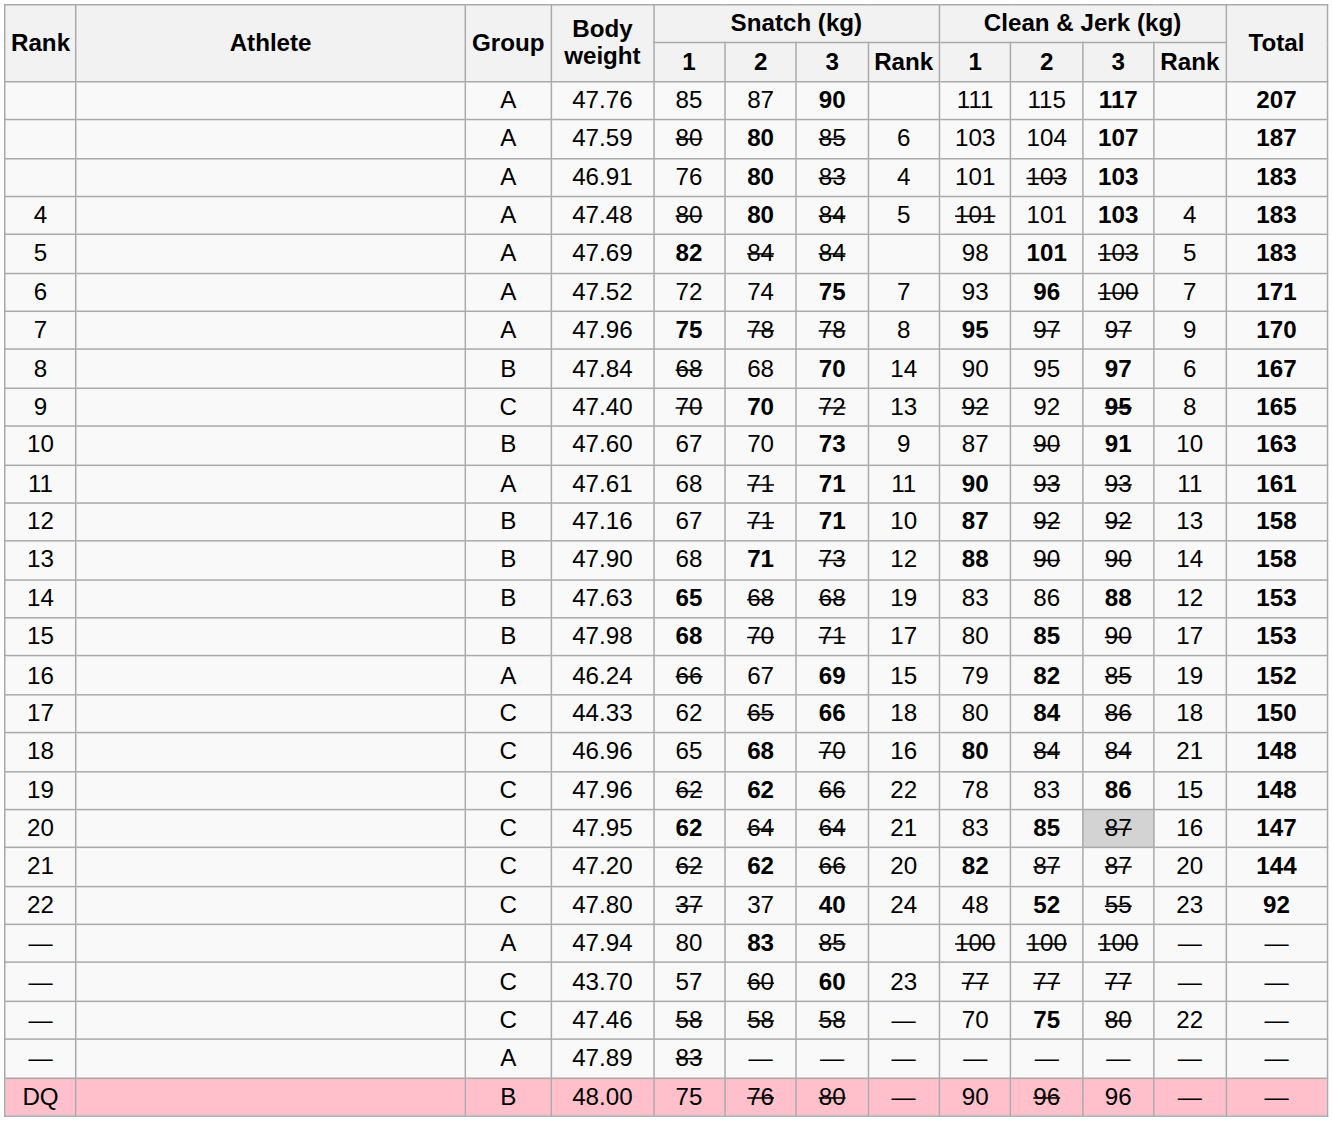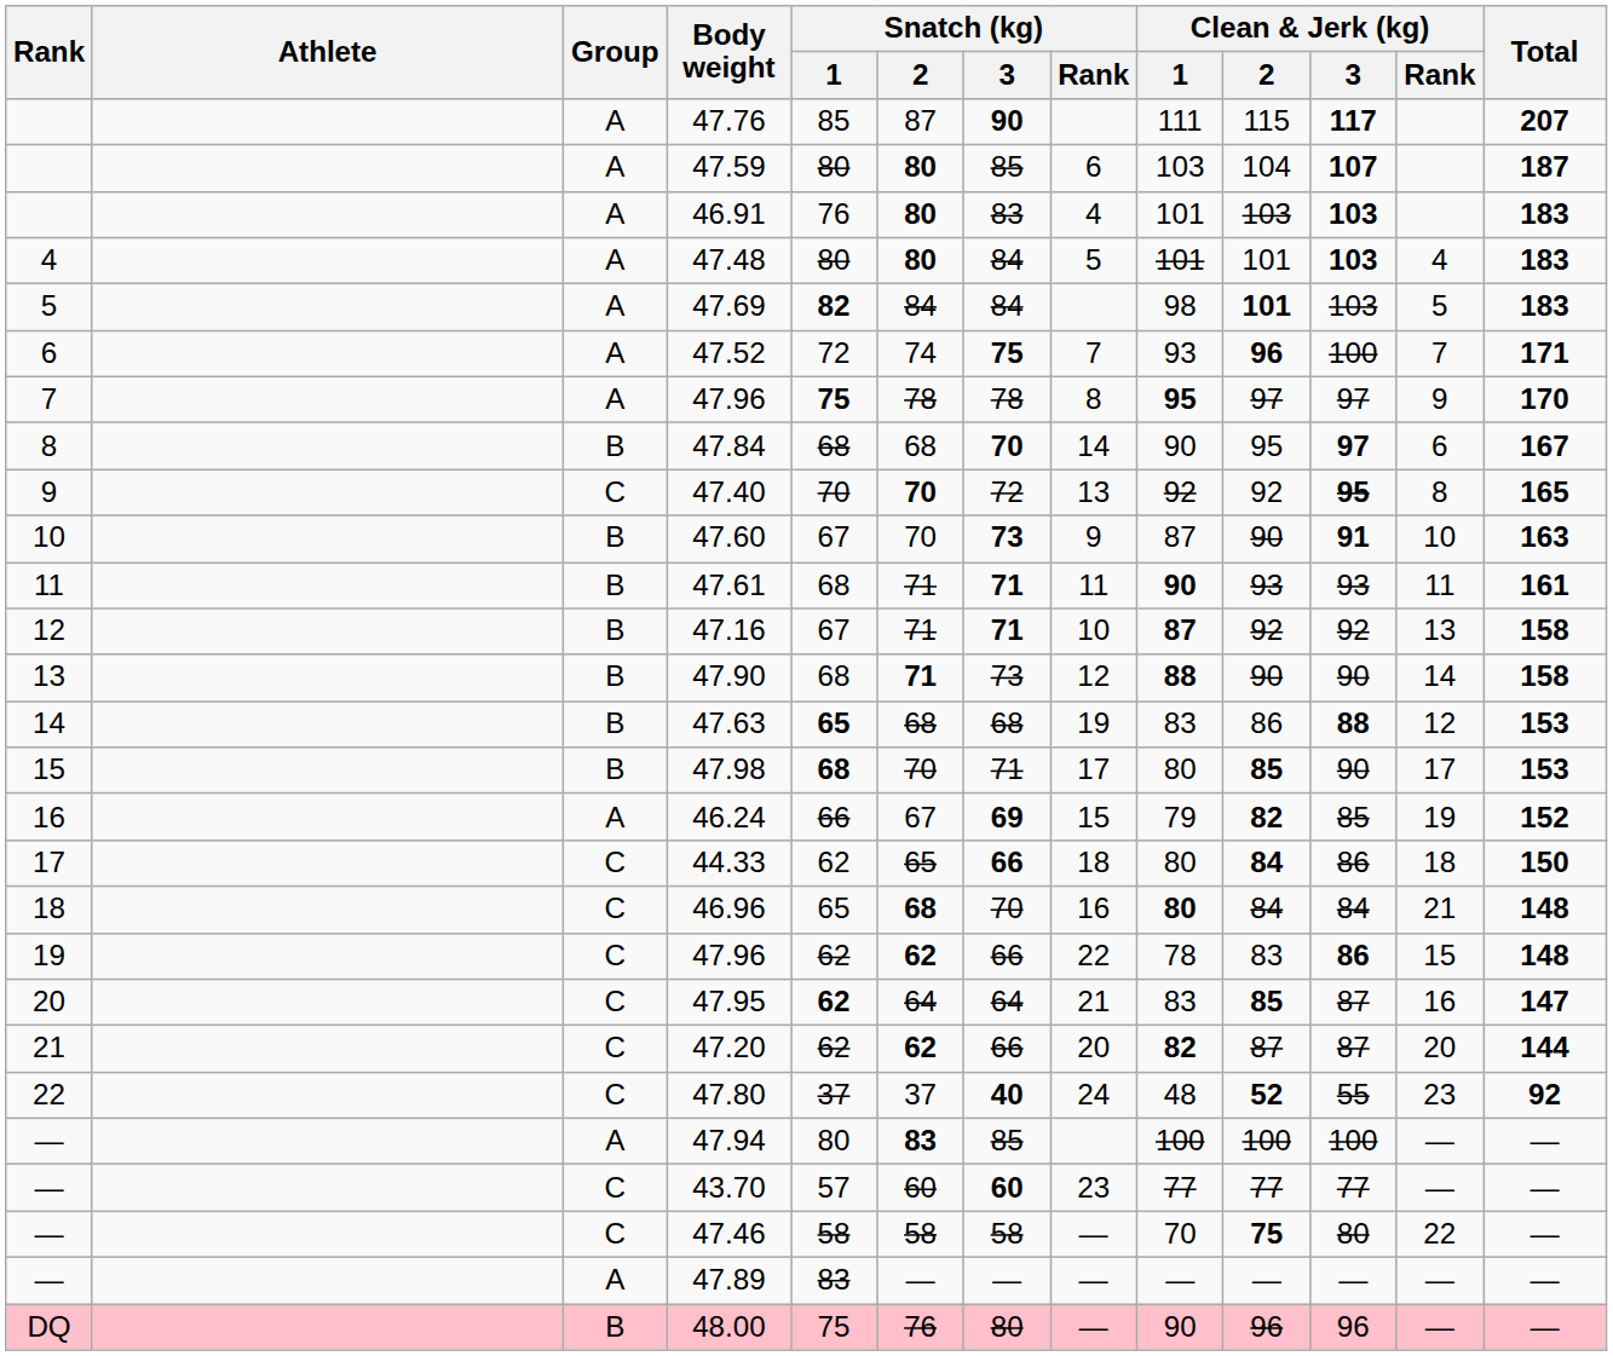47.61 | Group: A -> B
47.95 | Clean & Jerk (kg) / 3: lightgrey background -> no background
